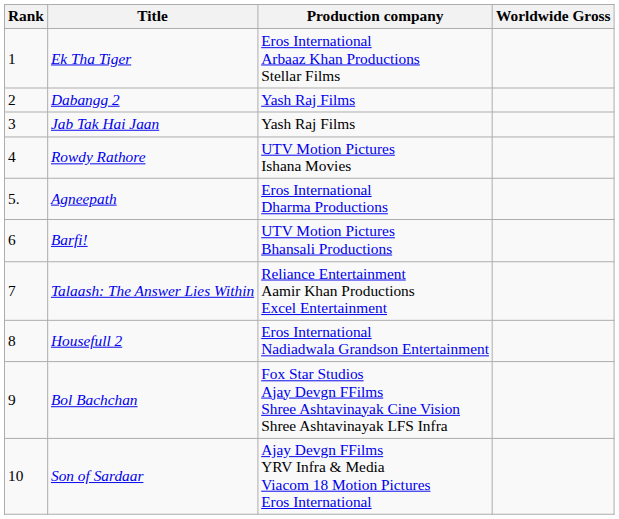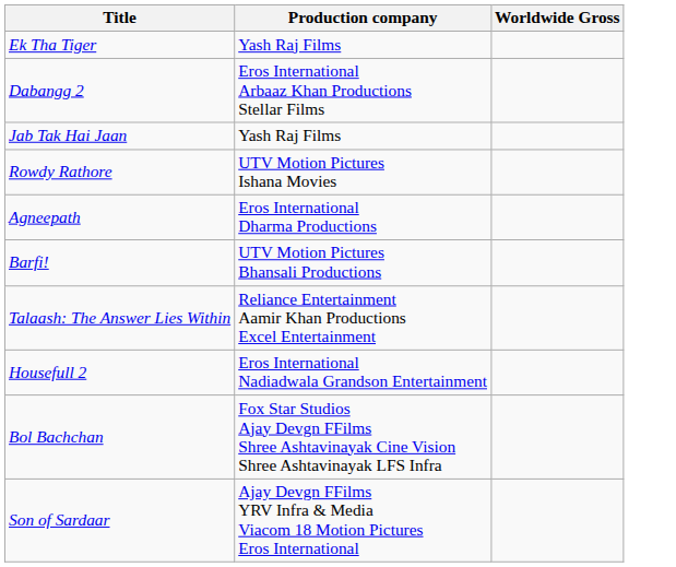- column: Rank | 1 | 2 | 3 | 4 | 5. | 6 | 7 | 8 | 9 | 10
Ek Tha Tiger | Production company: Eros International Arbaaz Khan Productions Stellar Films -> Yash Raj Films
Dabangg 2 | Production company: Yash Raj Films -> Eros International Arbaaz Khan Productions Stellar Films
